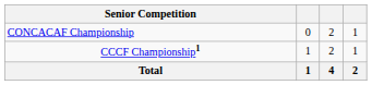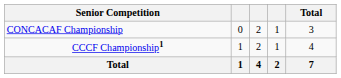+ column: Total | 3 | 4 | 7
